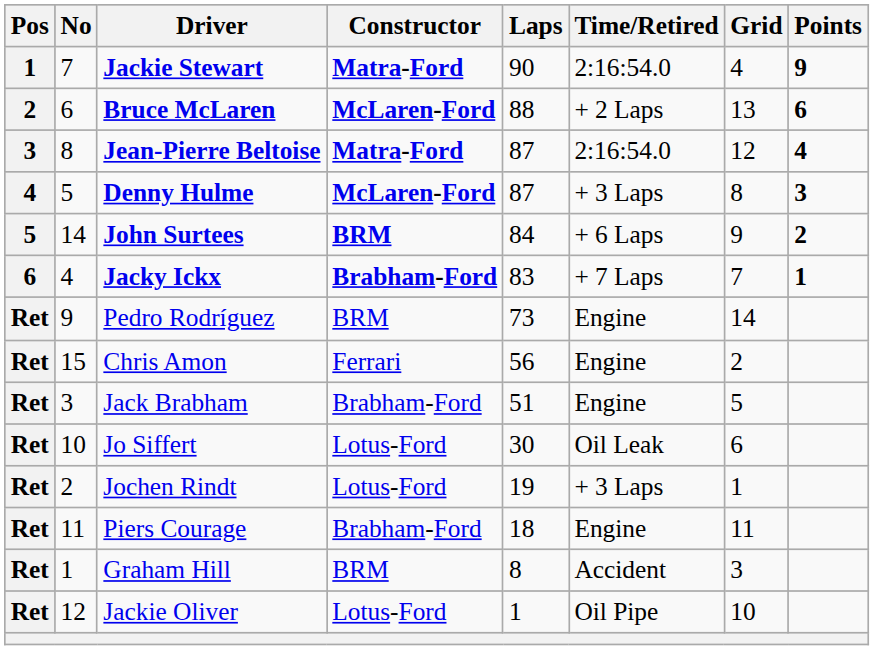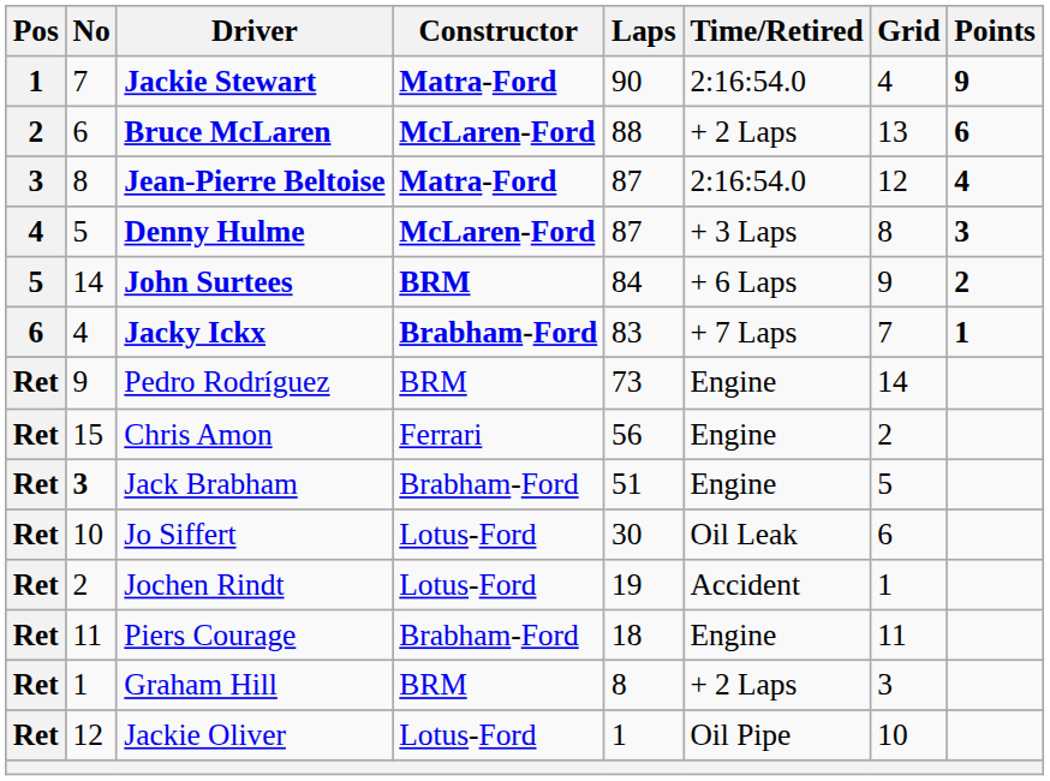Jack Brabham | No: normal -> bold
Jochen Rindt | Time/Retired: + 3 Laps -> Accident
Graham Hill | Time/Retired: Accident -> + 2 Laps
